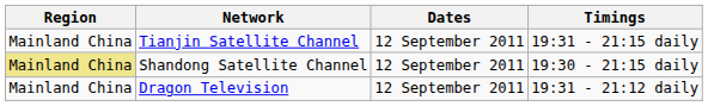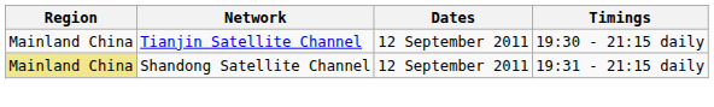Tianjin Satellite Channel | Timings: 19:31 - 21:15 daily -> 19:30 - 21:15 daily
Shandong Satellite Channel | Timings: 19:30 - 21:15 daily -> 19:31 - 21:15 daily
- row: Mainland China | Dragon Television | 12 September 2011 | 19:31 - 21:12 daily
